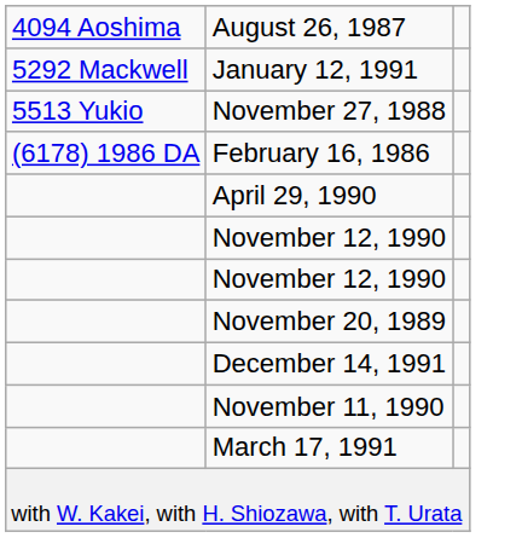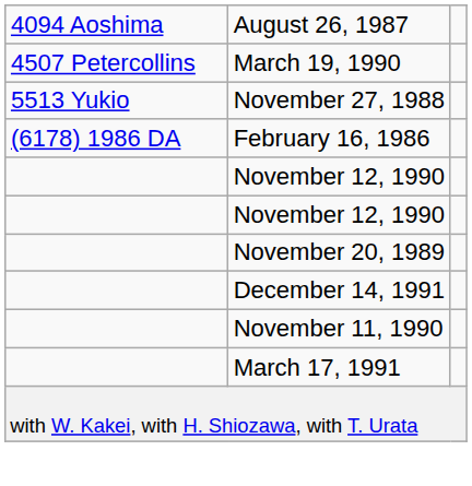+ row: 4507 Petercollins | March 19, 1990
- row: 5292 Mackwell | January 12, 1991
- row: April 29, 1990
